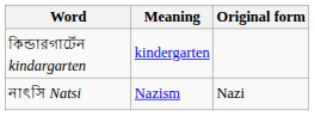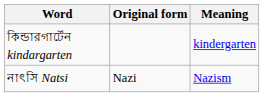columns swapped: Meaning <-> Original form
